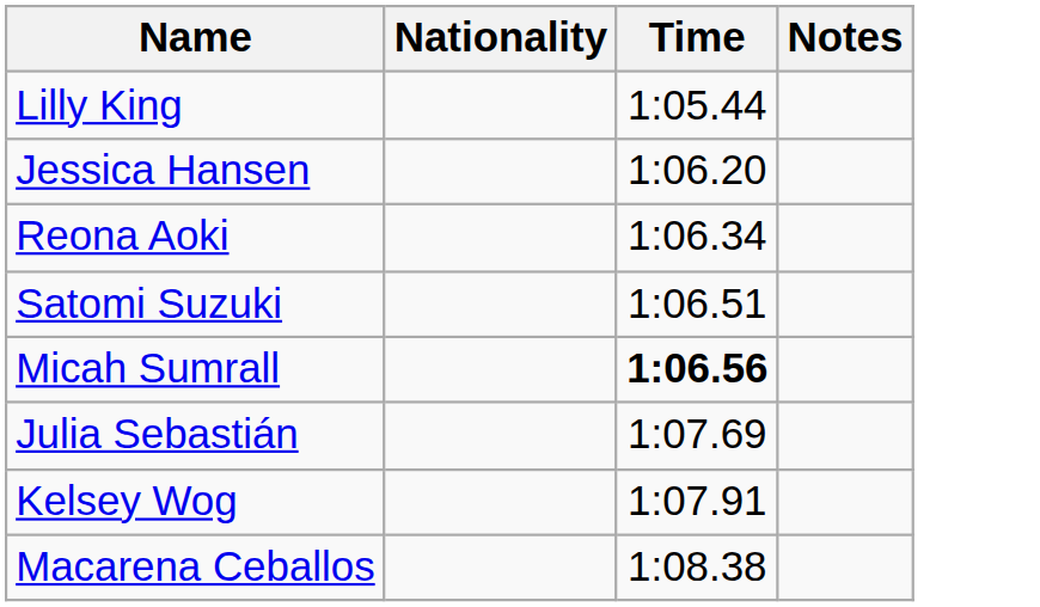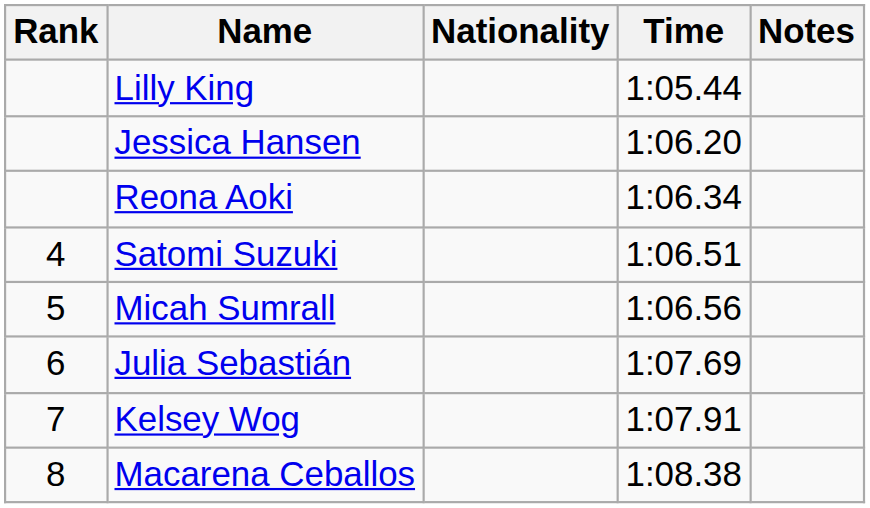+ column: Rank | 4 | 5 | 6 | 7 | 8
Micah Sumrall | Time: bold -> normal
